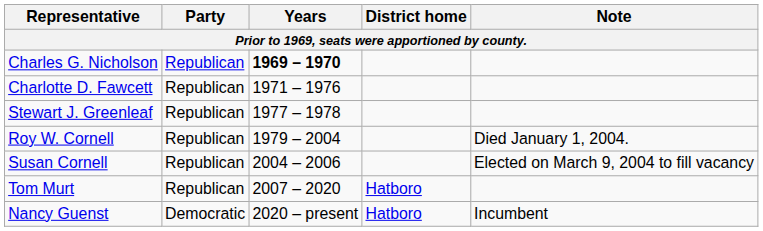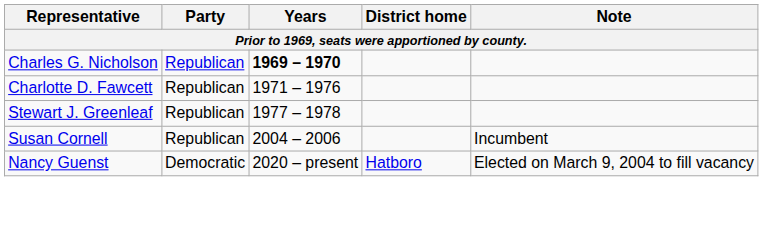- row: Roy W. Cornell | Republican | 1979 – 2004 | Died January 1, 2004.
Susan Cornell | Note: Elected on March 9, 2004 to fill vacancy -> Incumbent
- row: Tom Murt | Republican | 2007 – 2020 | Hatboro
Nancy Guenst | Note: Incumbent -> Elected on March 9, 2004 to fill vacancy
